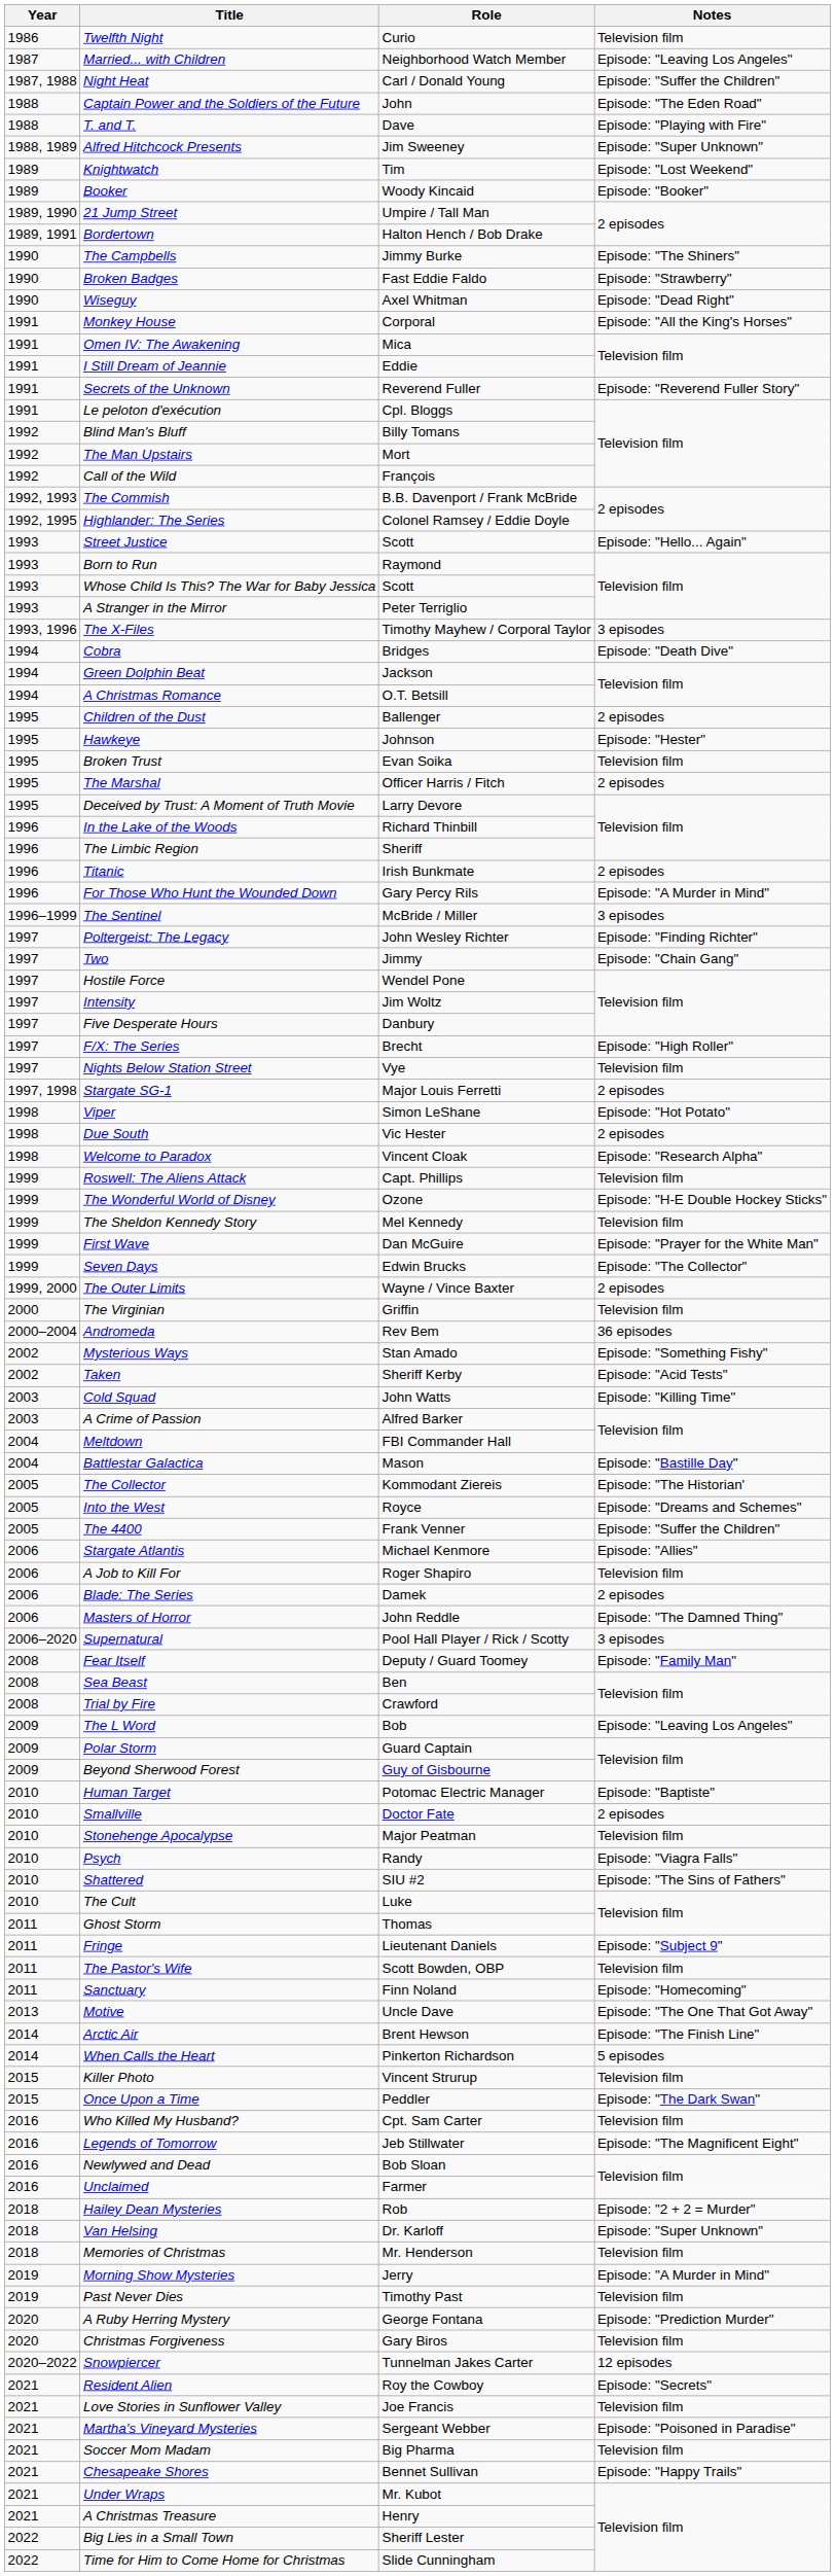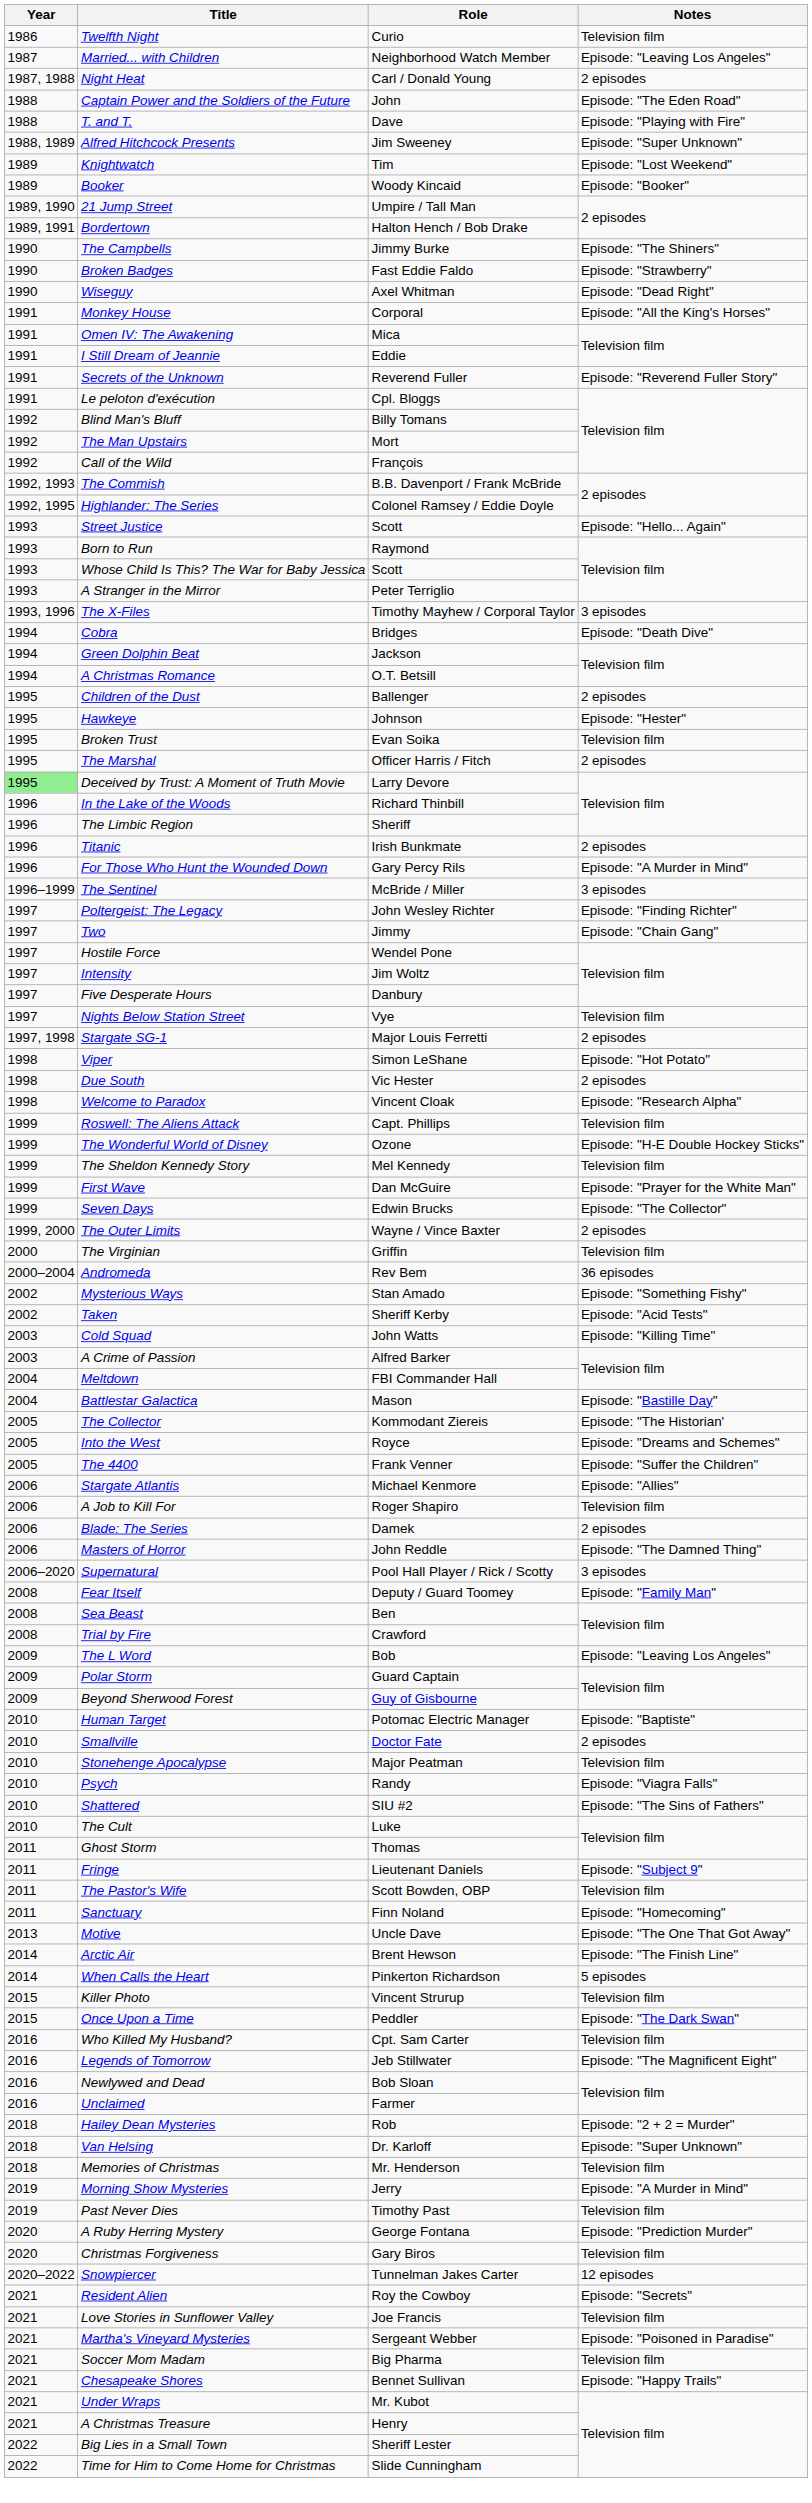Night Heat | Notes: Episode: "Suffer the Children" -> 2 episodes
Deceived by Trust: A Moment of Truth Movie | Year: no background -> lightgreen background
- row: 1997 | F/X: The Series | Brecht | Episode: "High Roller"
